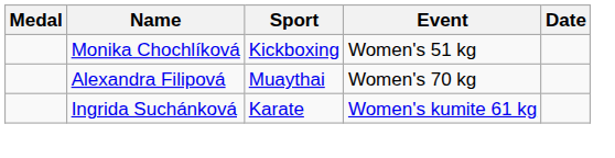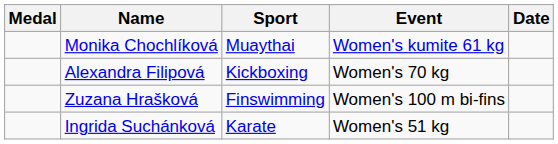Monika Chochlíková | Sport: Kickboxing -> Muaythai
Monika Chochlíková | Event: Women's 51 kg -> Women's kumite 61 kg
Alexandra Filipová | Sport: Muaythai -> Kickboxing
+ row: Zuzana Hrašková | Finswimming | Women's 100 m bi-fins
Ingrida Suchánková | Event: Women's kumite 61 kg -> Women's 51 kg
